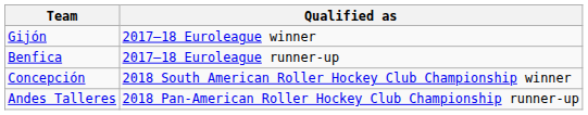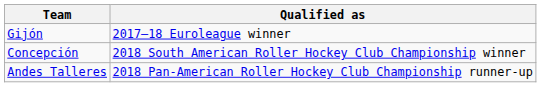- row: Benfica | 2017–18 Euroleague runner-up
